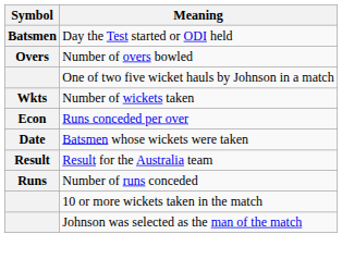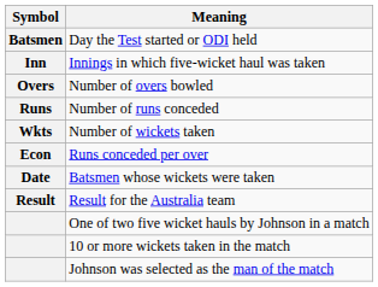+ row: Inn | Innings in which five-wicket haul was taken
rows swapped: Number of runs conceded <-> One of two five wicket hauls by Johnson in a match
